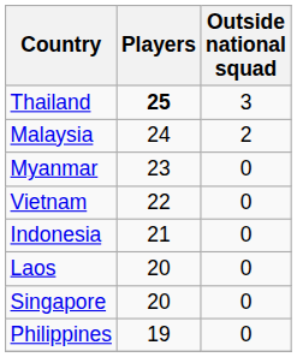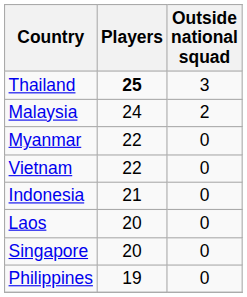Myanmar | Players: 23 -> 22
